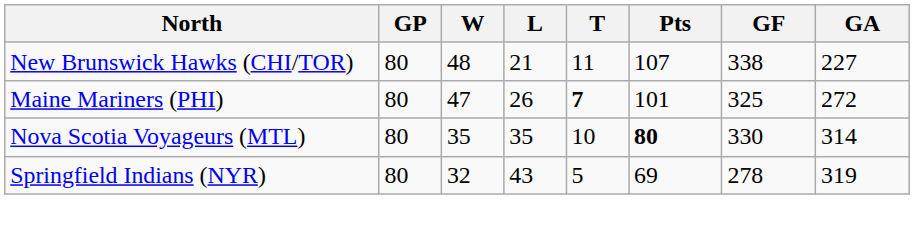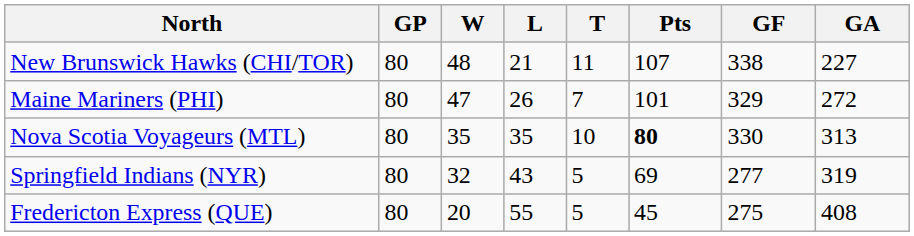Maine Mariners (PHI) | T: bold -> normal
Maine Mariners (PHI) | GF: 325 -> 329
Nova Scotia Voyageurs (MTL) | GA: 314 -> 313
Springfield Indians (NYR) | GF: 278 -> 277
+ row: Fredericton Express (QUE) | 80 | 20 | 55 | 5 | 45 | 275 | 408
